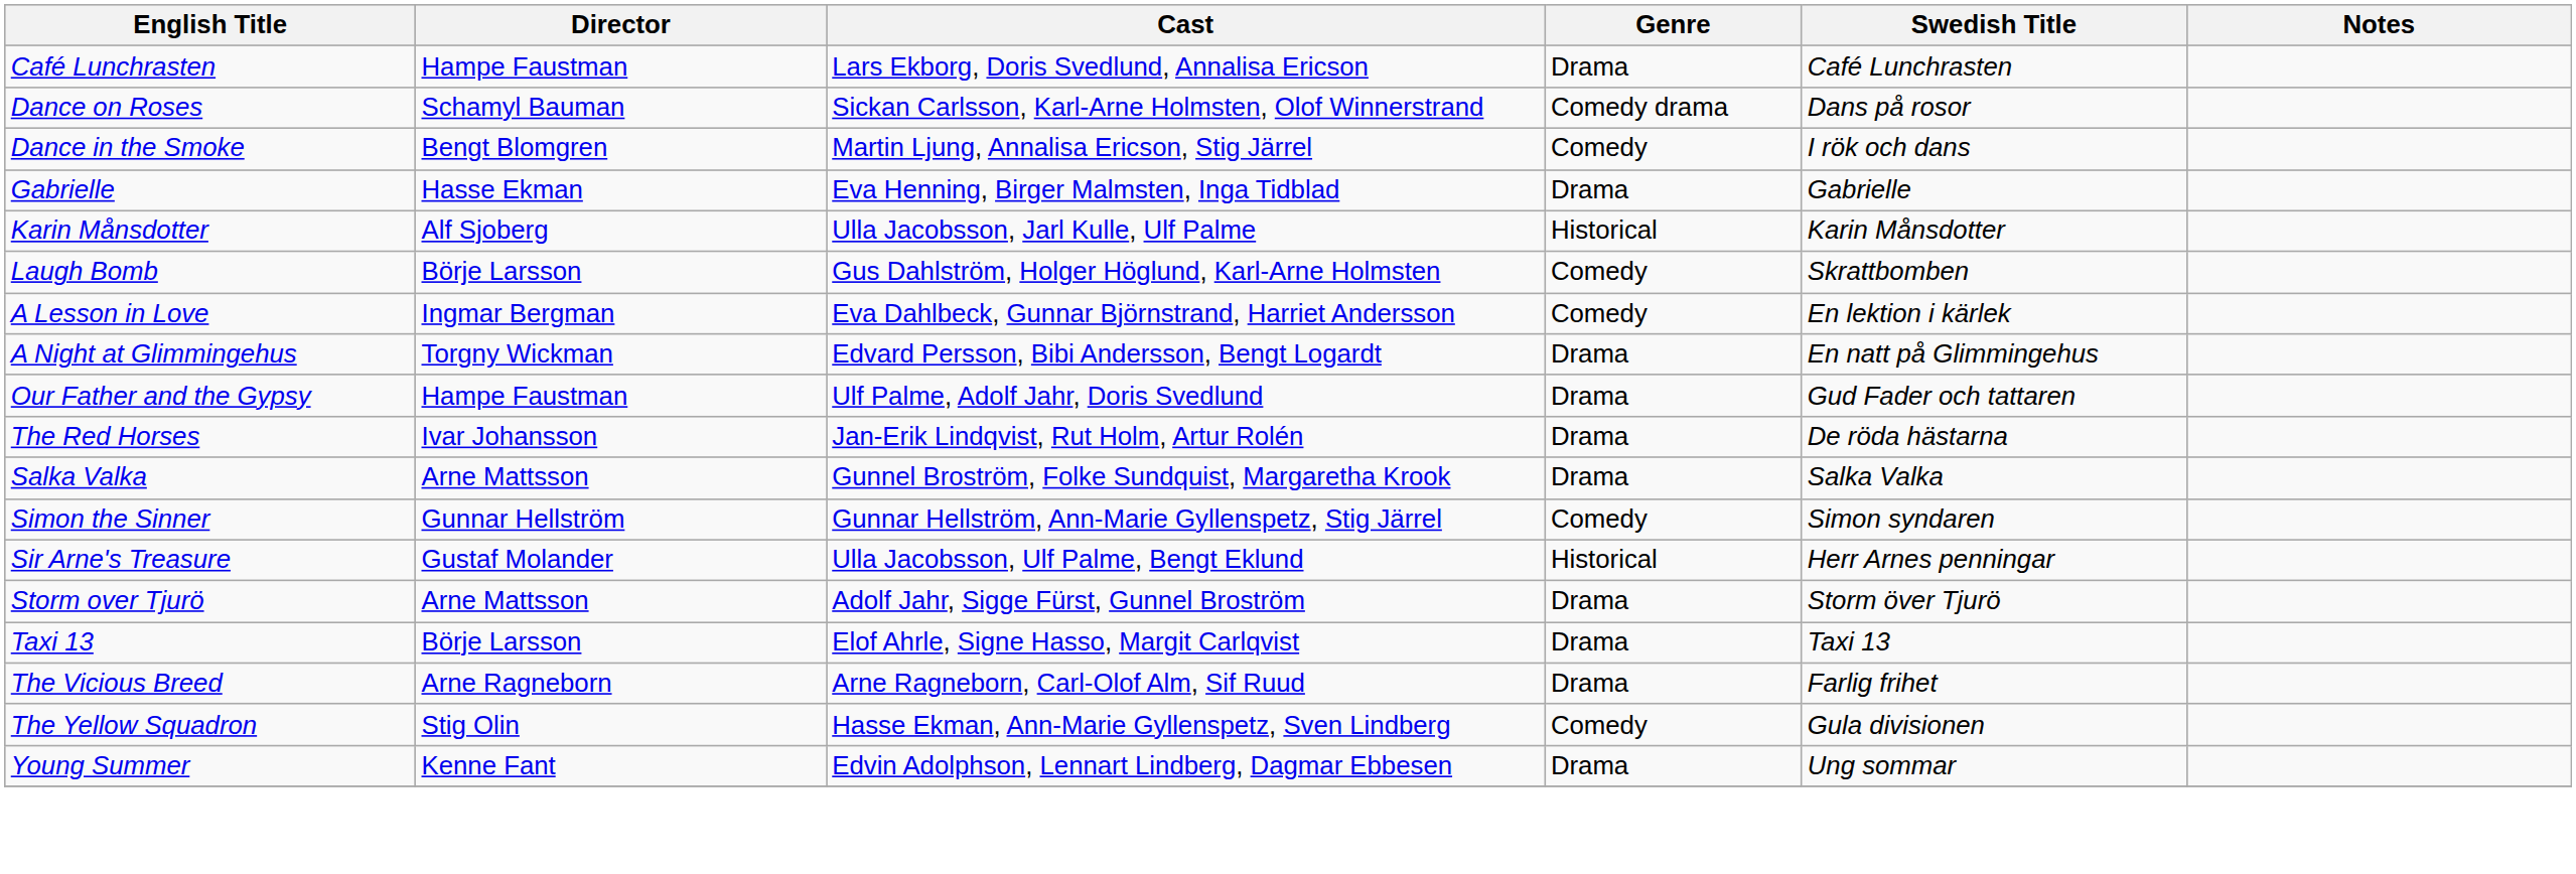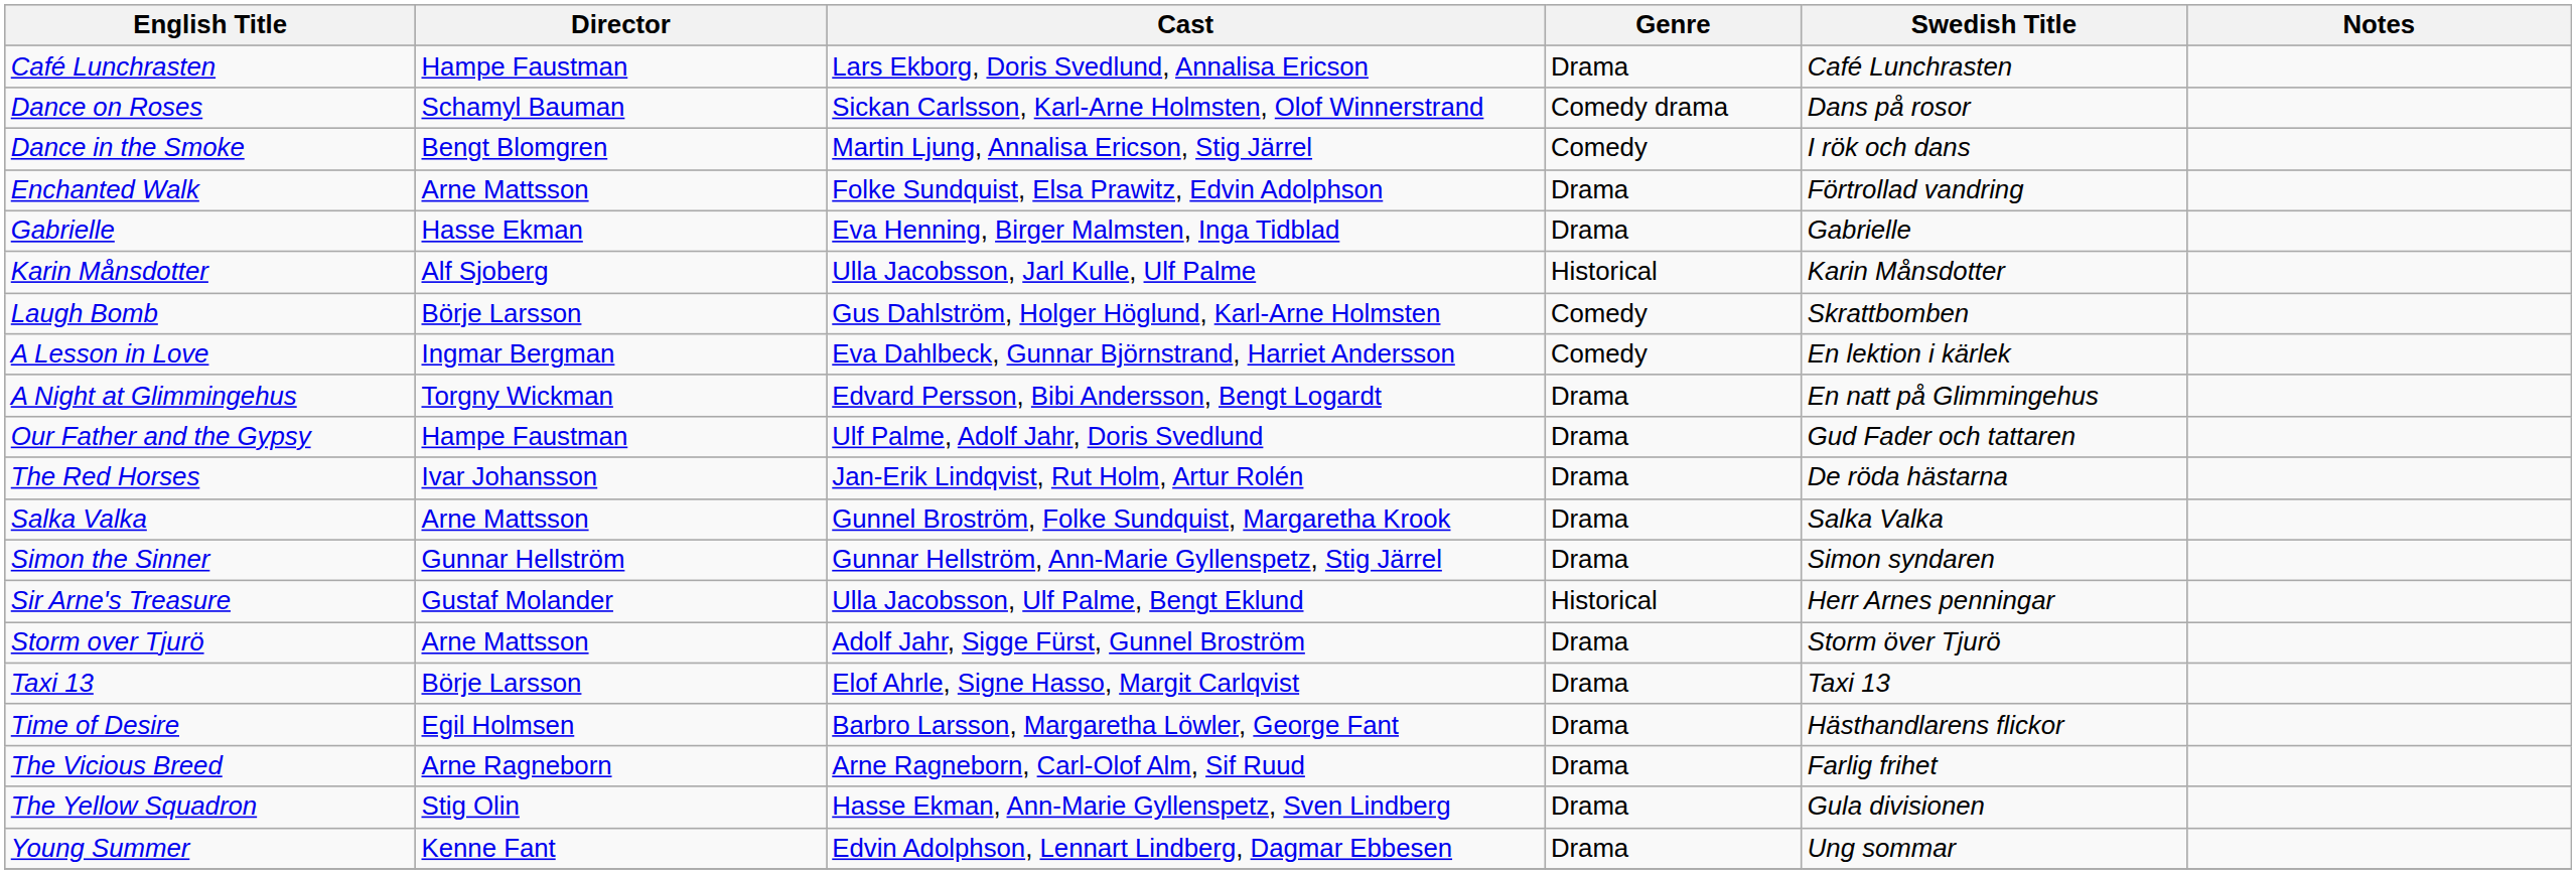+ row: Enchanted Walk | Arne Mattsson | Folke Sundquist, Elsa Prawitz, Edvin Adolphson | Drama | Förtrollad vandring
Simon the Sinner | Genre: Comedy -> Drama
+ row: Time of Desire | Egil Holmsen | Barbro Larsson, Margaretha Löwler, George Fant | Drama | Hästhandlarens flickor
The Yellow Squadron | Genre: Comedy -> Drama
